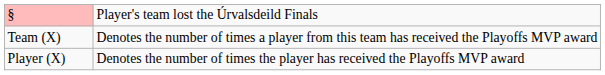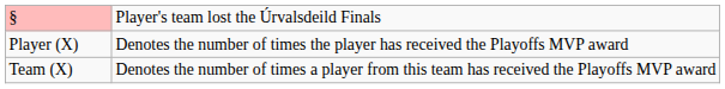rows swapped: Player (X) <-> Team (X)
